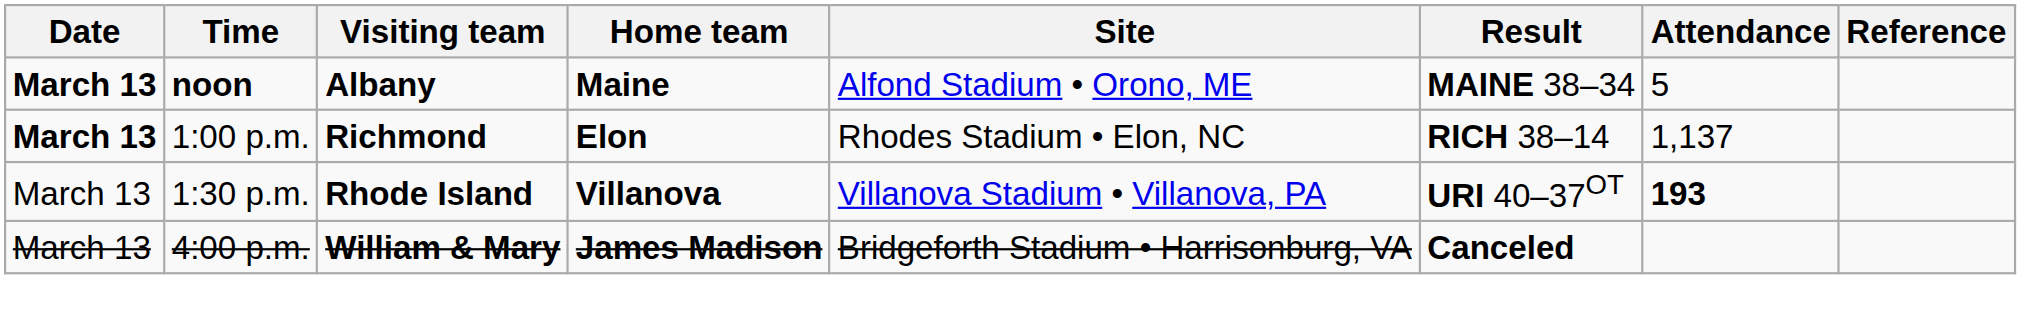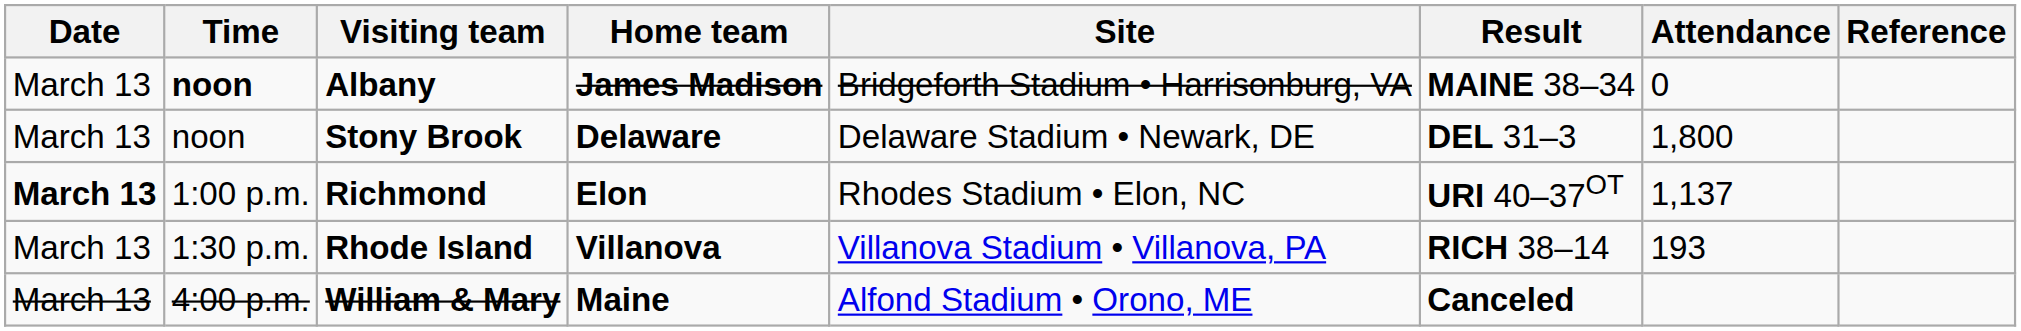Albany | Date: bold -> normal
Albany | Home team: Maine -> James Madison
Albany | Site: Alfond Stadium • Orono, ME -> Bridgeforth Stadium • Harrisonburg, VA
Albany | Attendance: 5 -> 0
+ row: March 13 | noon | Stony Brook | Delaware | Delaware Stadium • Newark, DE | DEL 31–3 | 1,800
Richmond | Result: RICH 38–14 -> URI 40–37OT
Rhode Island | Result: URI 40–37OT -> RICH 38–14
Rhode Island | Attendance: bold -> normal
William & Mary | Home team: James Madison -> Maine
William & Mary | Site: Bridgeforth Stadium • Harrisonburg, VA -> Alfond Stadium • Orono, ME
